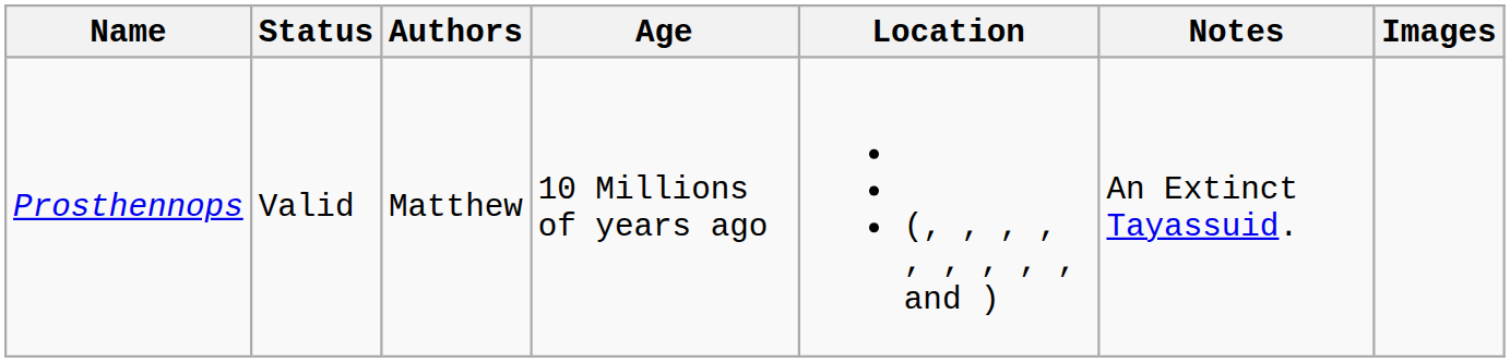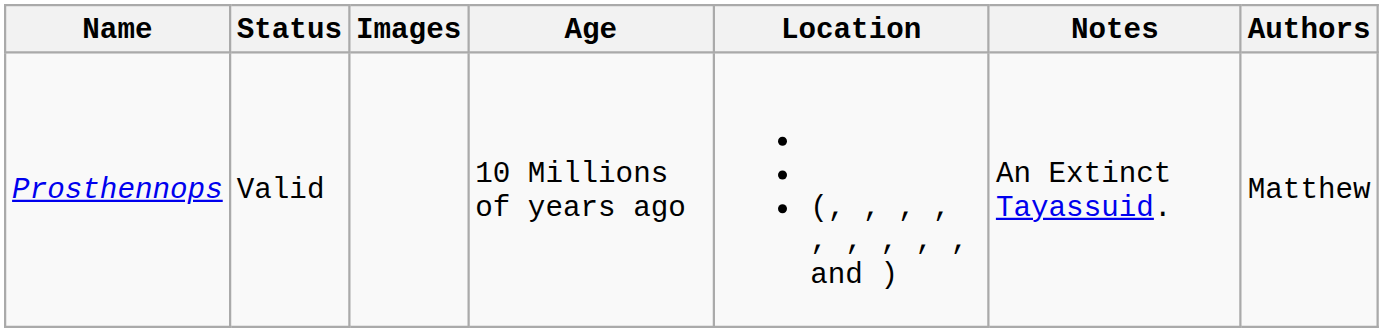columns swapped: Authors <-> Images
